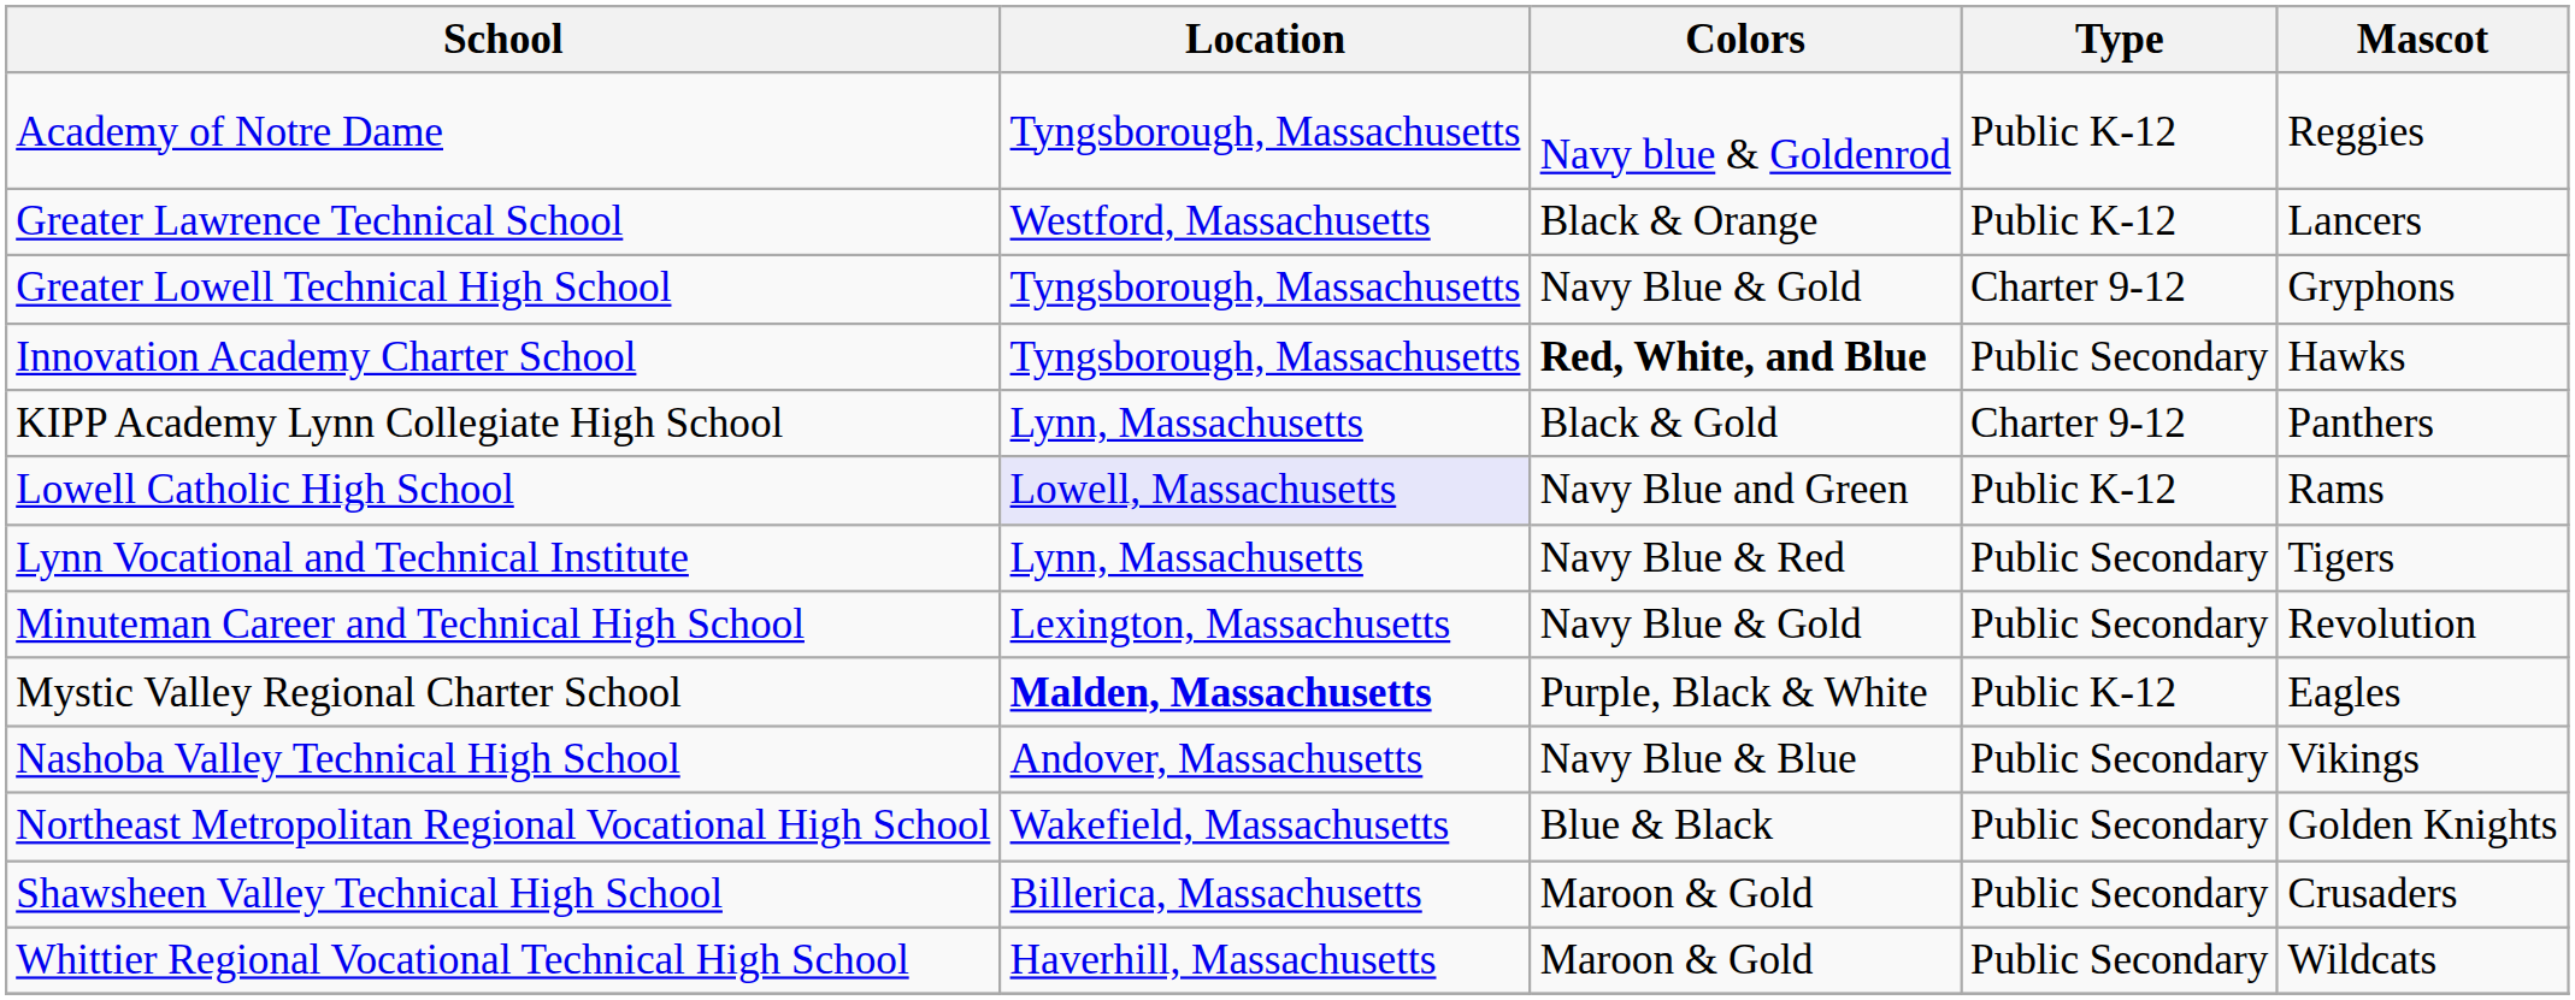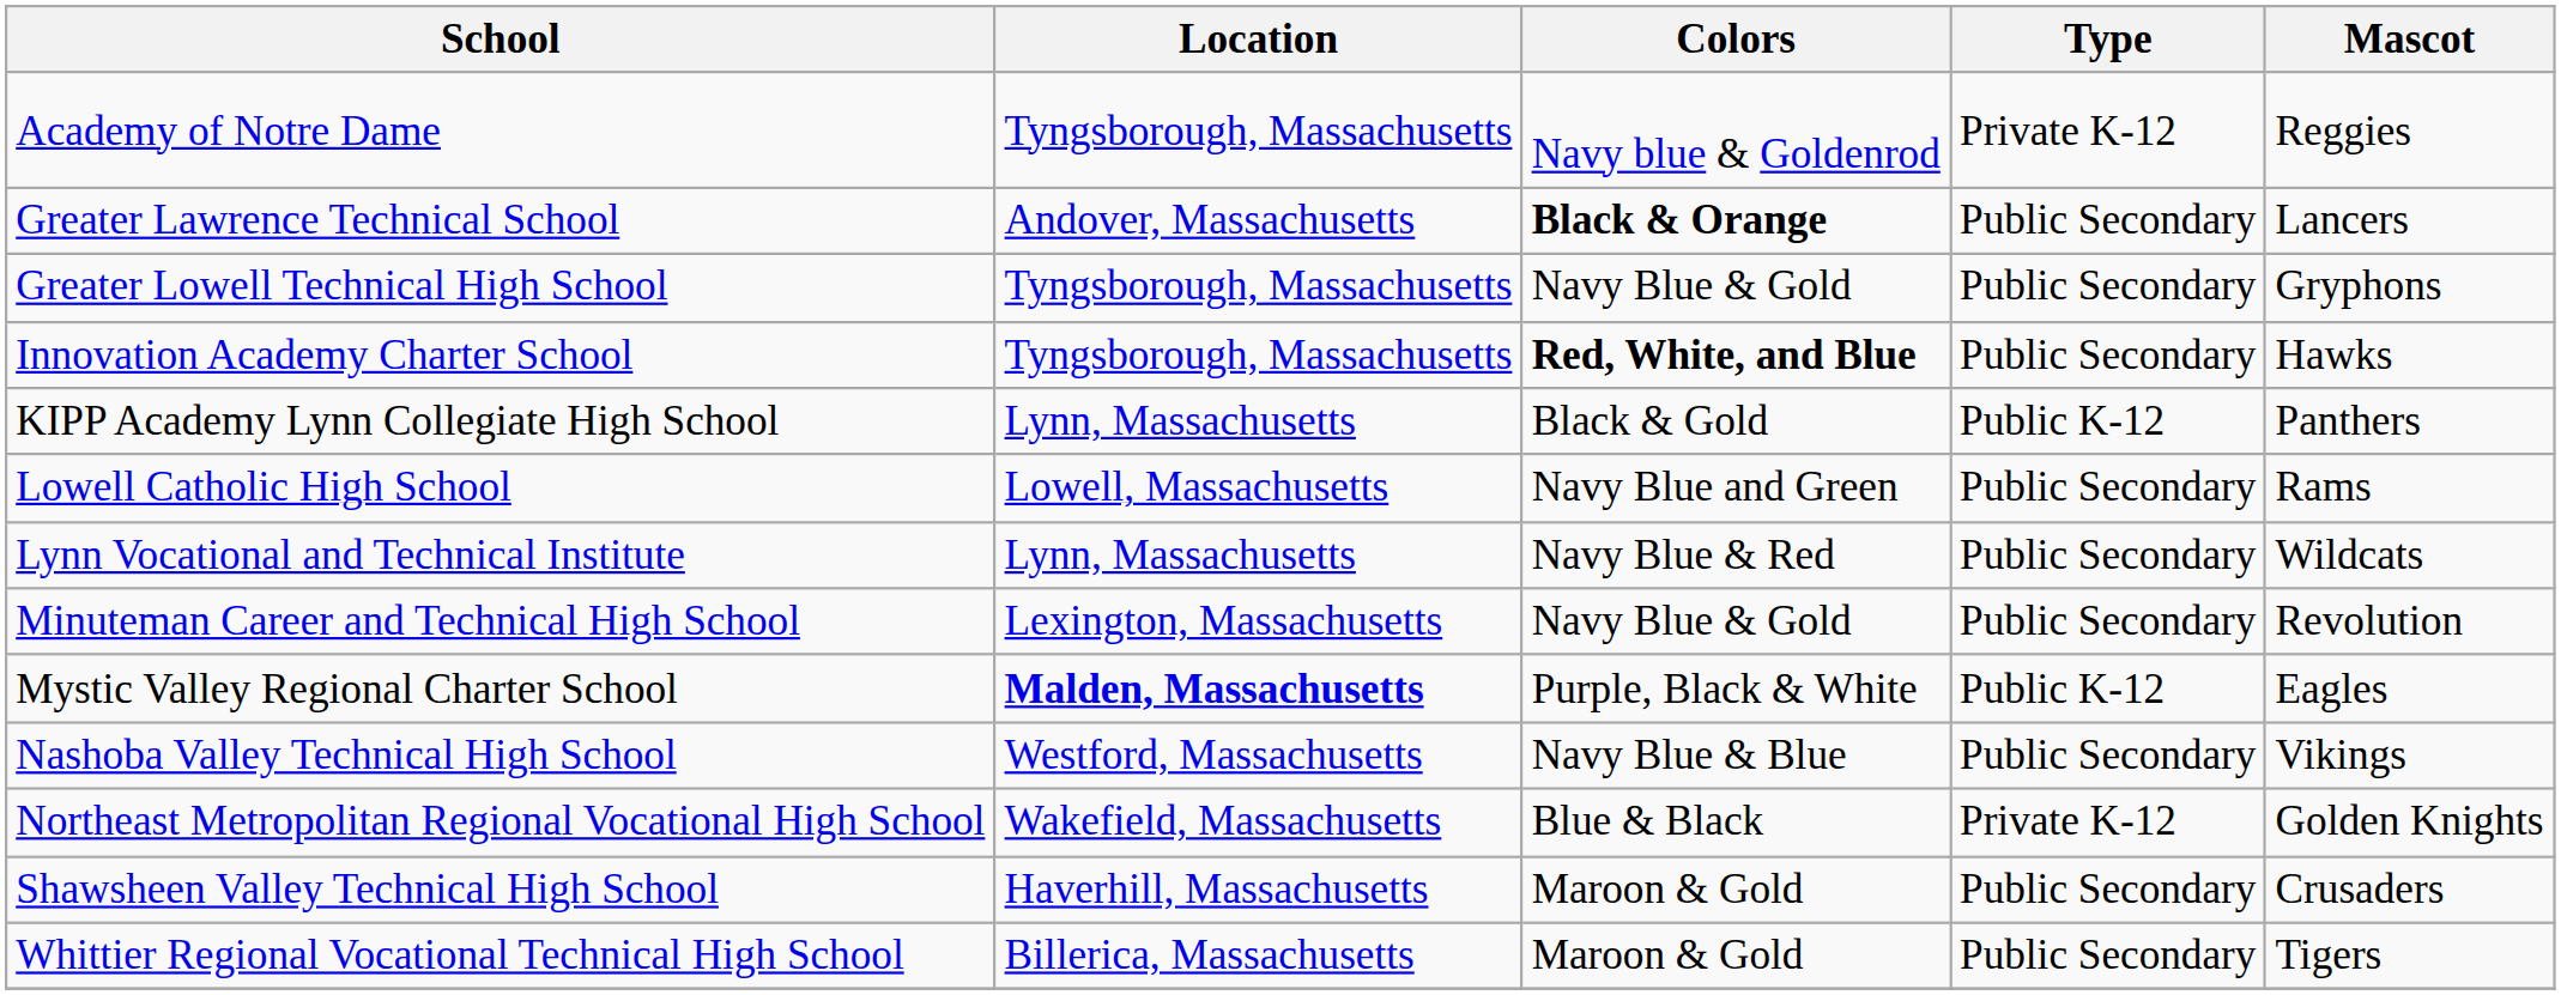Academy of Notre Dame | Type: Public K-12 -> Private K-12
Greater Lawrence Technical School | Location: Westford, Massachusetts -> Andover, Massachusetts
Greater Lawrence Technical School | Colors: normal -> bold
Greater Lawrence Technical School | Type: Public K-12 -> Public Secondary
Greater Lowell Technical High School | Type: Charter 9-12 -> Public Secondary
KIPP Academy Lynn Collegiate High School | Type: Charter 9-12 -> Public K-12
Lowell Catholic High School | Location: lavender background -> no background
Lowell Catholic High School | Type: Public K-12 -> Public Secondary
Lynn Vocational and Technical Institute | Mascot: Tigers -> Wildcats
Nashoba Valley Technical High School | Location: Andover, Massachusetts -> Westford, Massachusetts
Northeast Metropolitan Regional Vocational High School | Type: Public Secondary -> Private K-12
Shawsheen Valley Technical High School | Location: Billerica, Massachusetts -> Haverhill, Massachusetts
Whittier Regional Vocational Technical High School | Location: Haverhill, Massachusetts -> Billerica, Massachusetts
Whittier Regional Vocational Technical High School | Mascot: Wildcats -> Tigers
